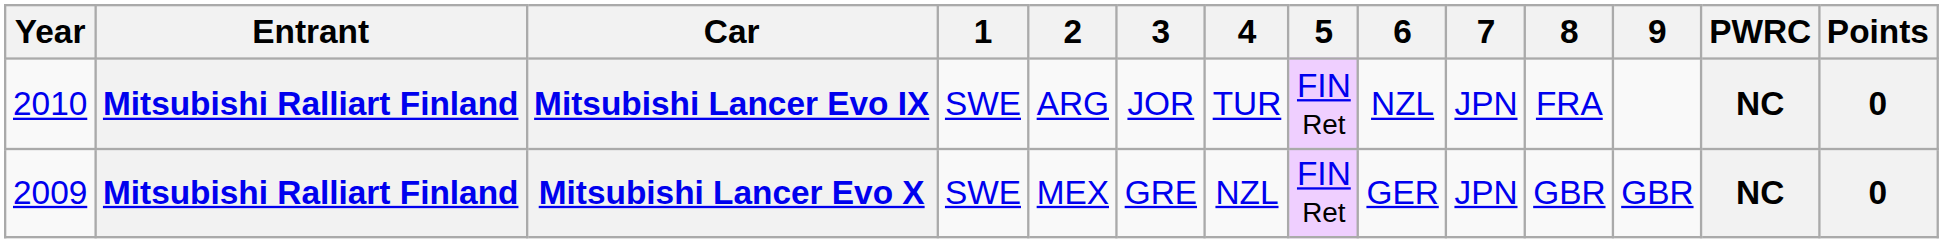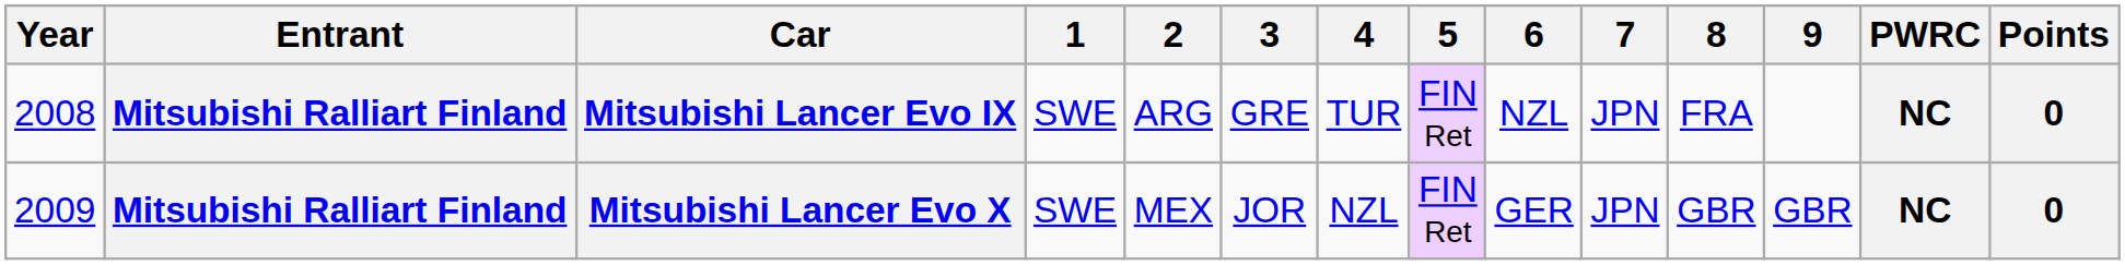Mitsubishi Lancer Evo IX | Year: 2010 -> 2008
Mitsubishi Lancer Evo IX | 3: JOR -> GRE
Mitsubishi Lancer Evo X | 3: GRE -> JOR
